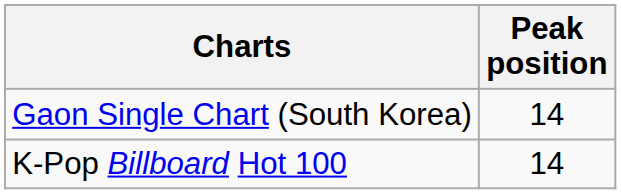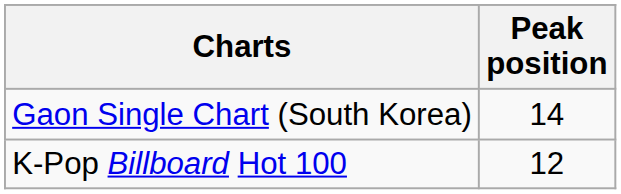K-Pop Billboard Hot 100 | Peak position: 14 -> 12
